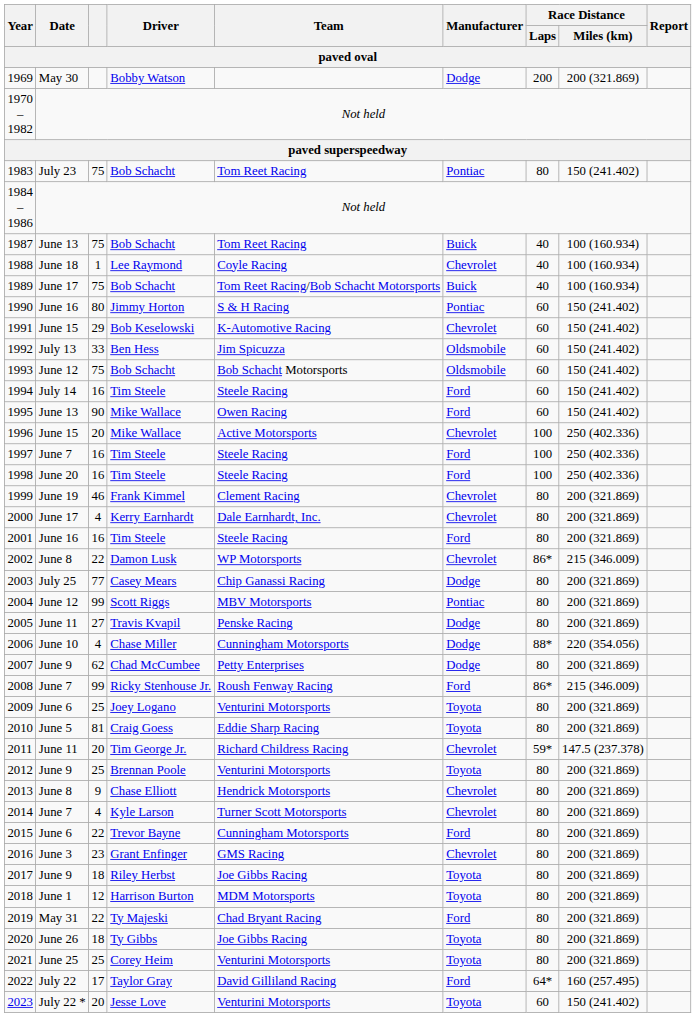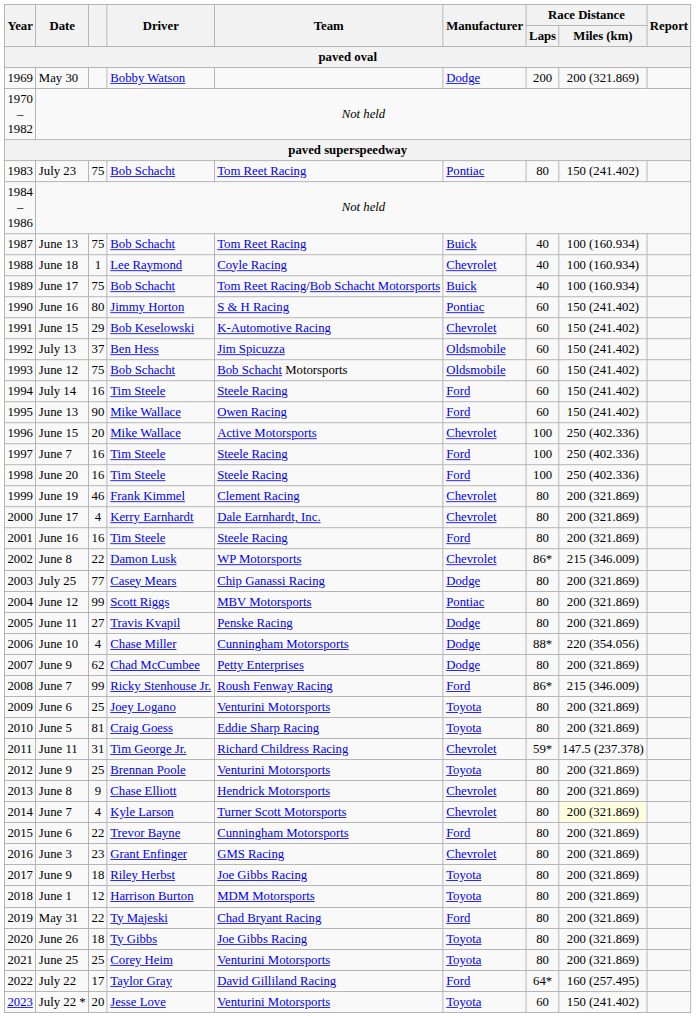1992 | column 3: 33 -> 37
2011 | column 3: 20 -> 31
2014 | Race Distance / Miles (km): no background -> lightyellow background
